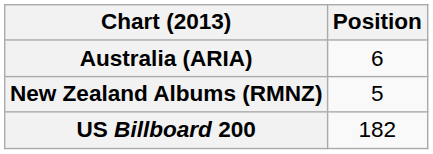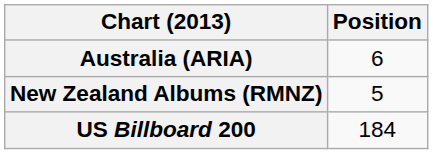US Billboard 200 | Position: 182 -> 184
